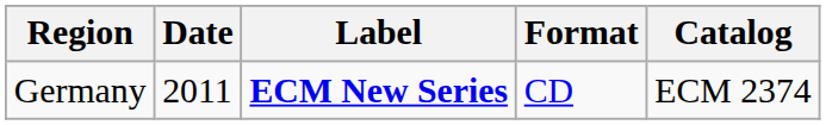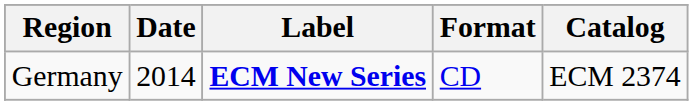Germany | Date: 2011 -> 2014
